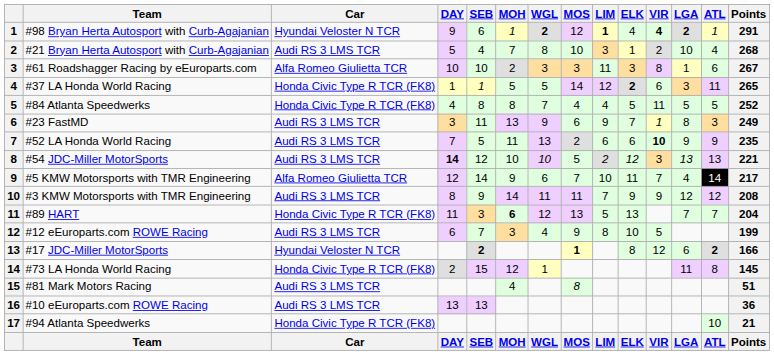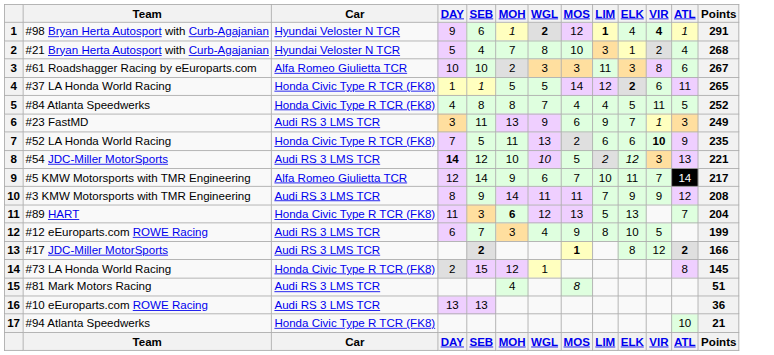- column: LGA | 2 | 10 | 1 | 3 | 5 | 8 | 9 | 13 | 4 | 12 | 7 | 6 | 11 | LGA
#21 Bryan Herta Autosport with Curb-Agajanian | Car: Audi RS 3 LMS TCR -> Hyundai Veloster N TCR
#52 LA Honda World Racing | Car: Audi RS 3 LMS TCR -> Honda Civic Type R TCR (FK8)
#17 JDC-Miller MotorSports | Car: Hyundai Veloster N TCR -> Audi RS 3 LMS TCR
